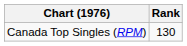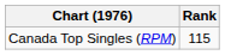Canada Top Singles (RPM) | Rank: 130 -> 115
